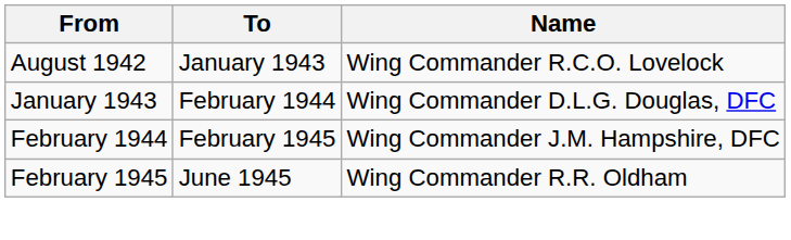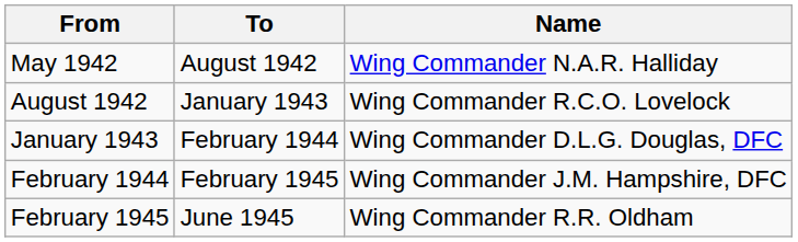+ row: May 1942 | August 1942 | Wing Commander N.A.R. Halliday
